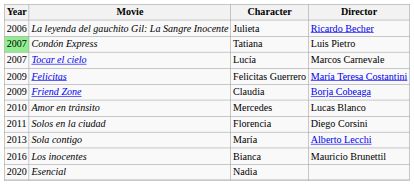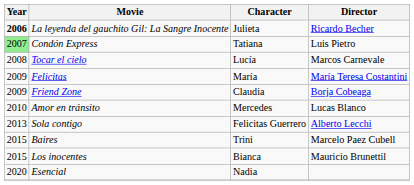La leyenda del gauchito Gil: La Sangre Inocente | Year: normal -> bold
Tocar el cielo | Year: 2007 -> 2008
Felicitas | Character: Felicitas Guerrero -> María
- row: 2011 | Solos en la ciudad | Florencia | Diego Corsini
Sola contigo | Character: María -> Felicitas Guerrero
+ row: 2015 | Baires | Trini | Marcelo Paez Cubell
Los inocentes | Year: 2016 -> 2015
